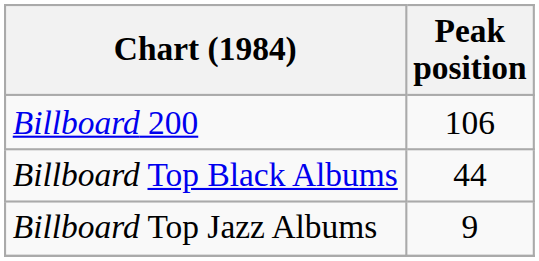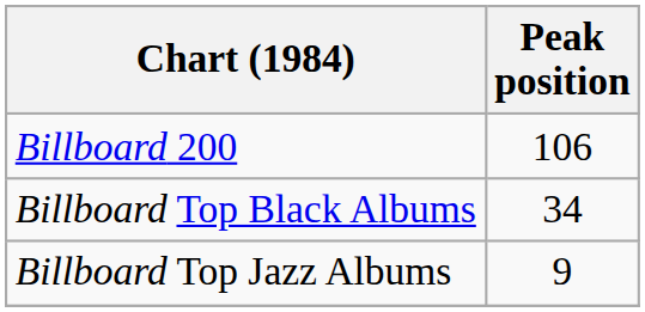Billboard Top Black Albums | Peak position: 44 -> 34
